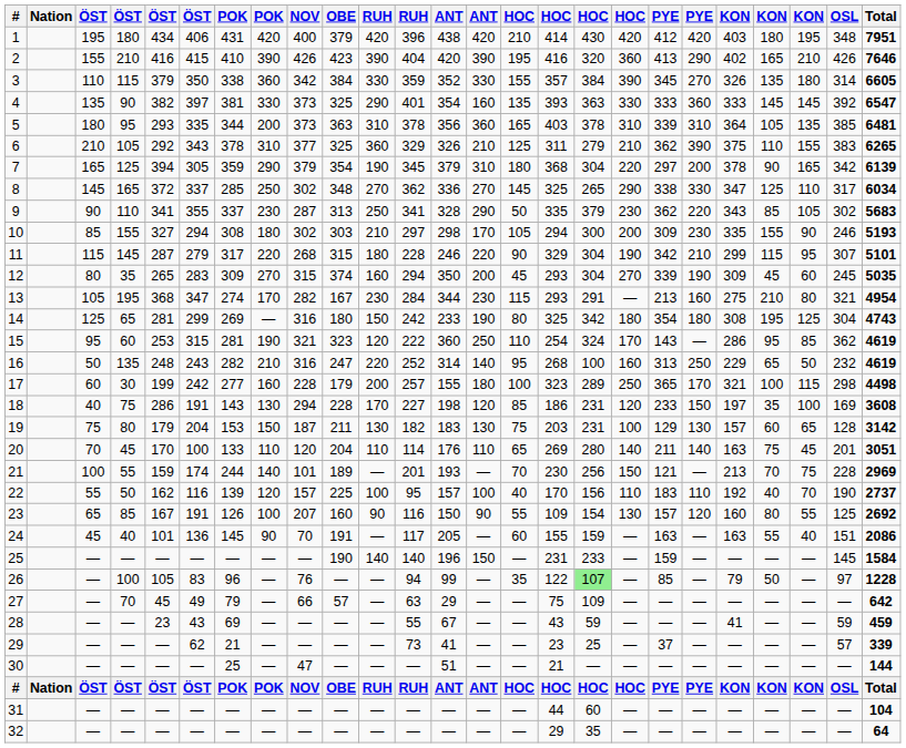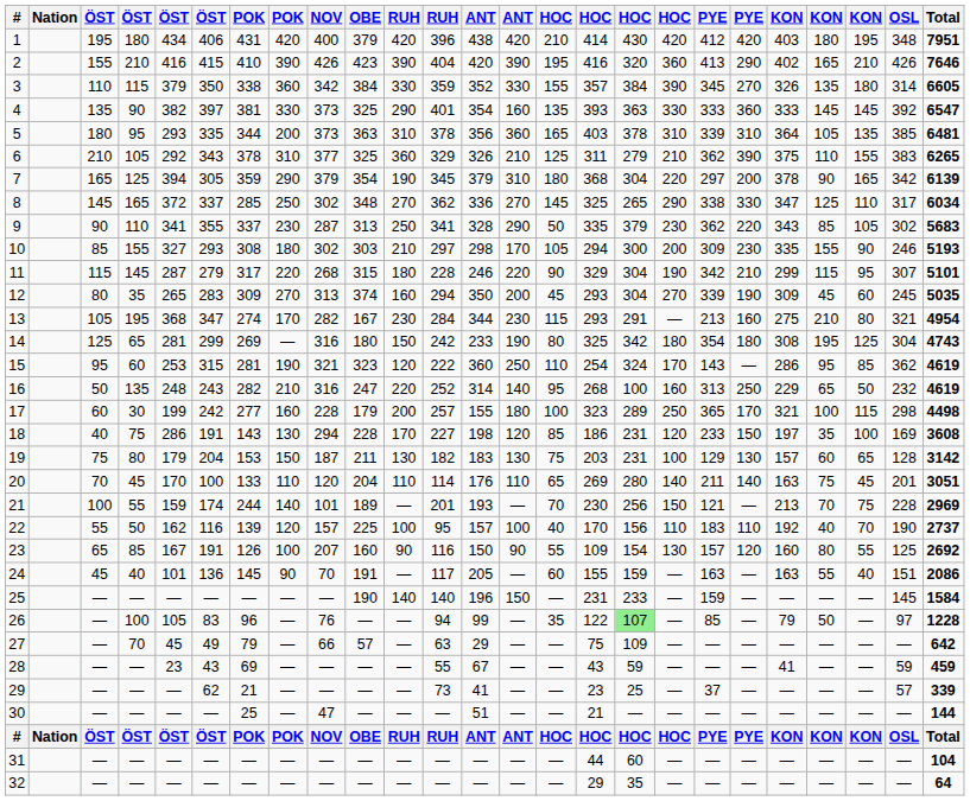10 | column 6: 294 -> 293
12 | NOV: 315 -> 313
